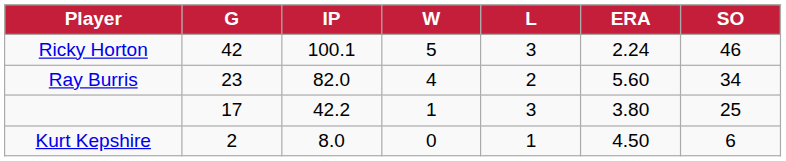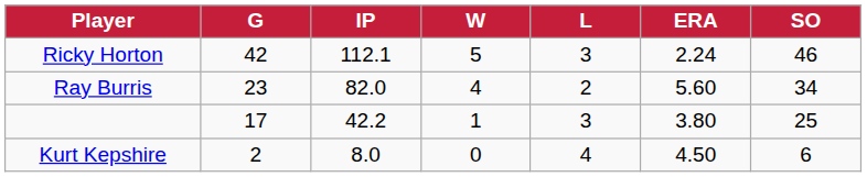Ricky Horton | IP: 100.1 -> 112.1
Kurt Kepshire | L: 1 -> 4
